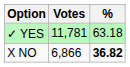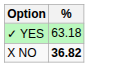- column: Votes | 11,781 | 6,866
